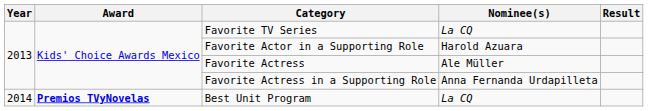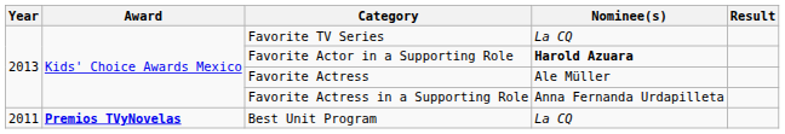Favorite Actor in a Supporting Role | Nominee(s): normal -> bold
Best Unit Program | Year: 2014 -> 2011
